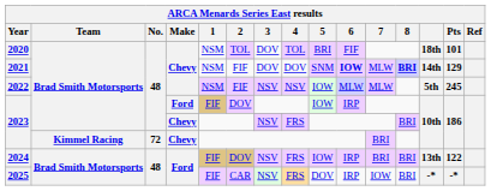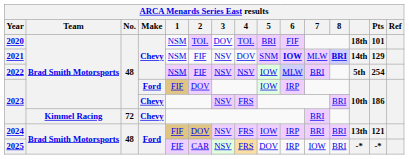2021 | 3: DOV -> NSV
2022 | 7: MLW -> BRI
2022 | Pts: 245 -> 254
2024 | Pts: 122 -> 121
